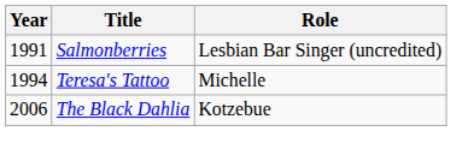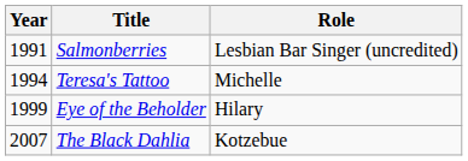+ row: 1999 | Eye of the Beholder | Hilary
The Black Dahlia | Year: 2006 -> 2007
